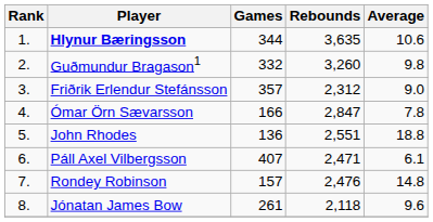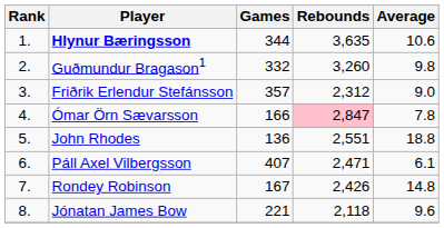Ómar Örn Sævarsson | Rebounds: no background -> pink background
Rondey Robinson | Games: 157 -> 167
Rondey Robinson | Rebounds: 2,476 -> 2,426
Jónatan James Bow | Games: 261 -> 221
